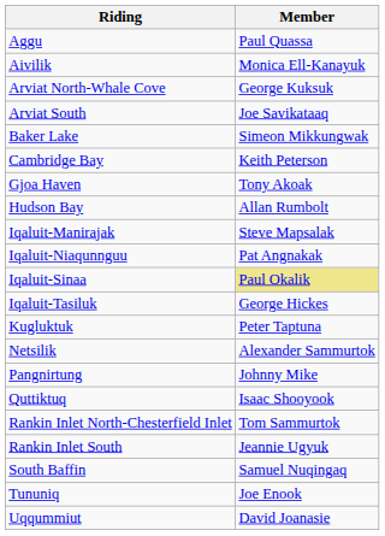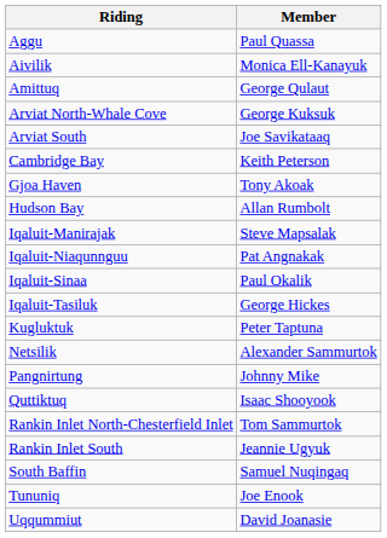+ row: Amittuq | George Qulaut
- row: Baker Lake | Simeon Mikkungwak
Iqaluit-Sinaa | Member: khaki background -> no background
